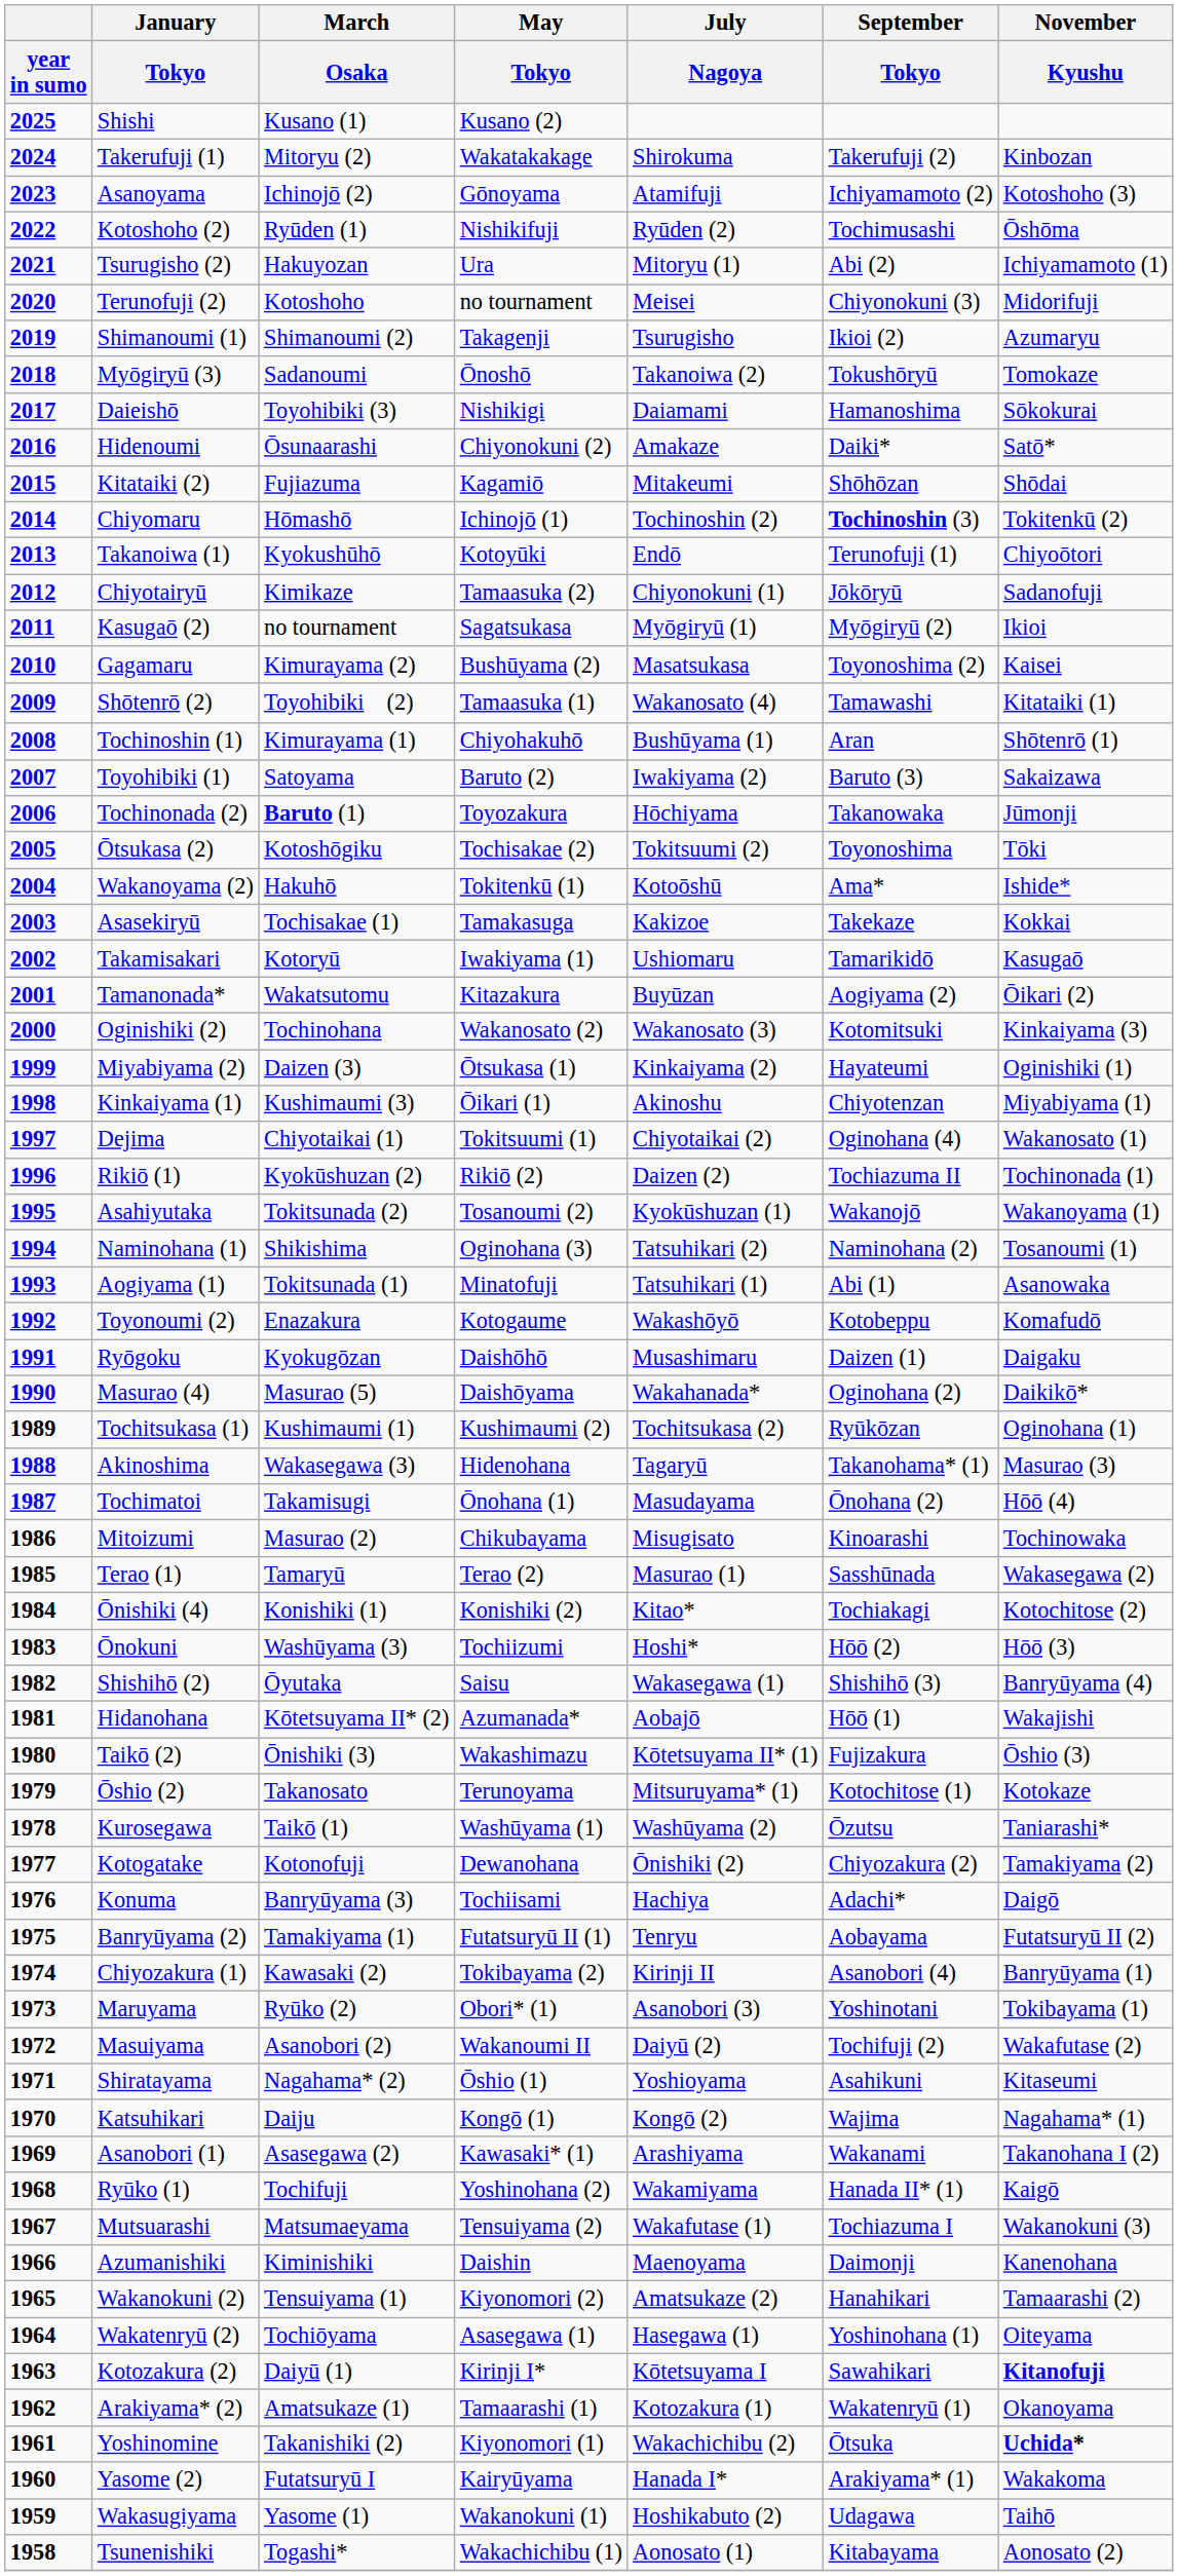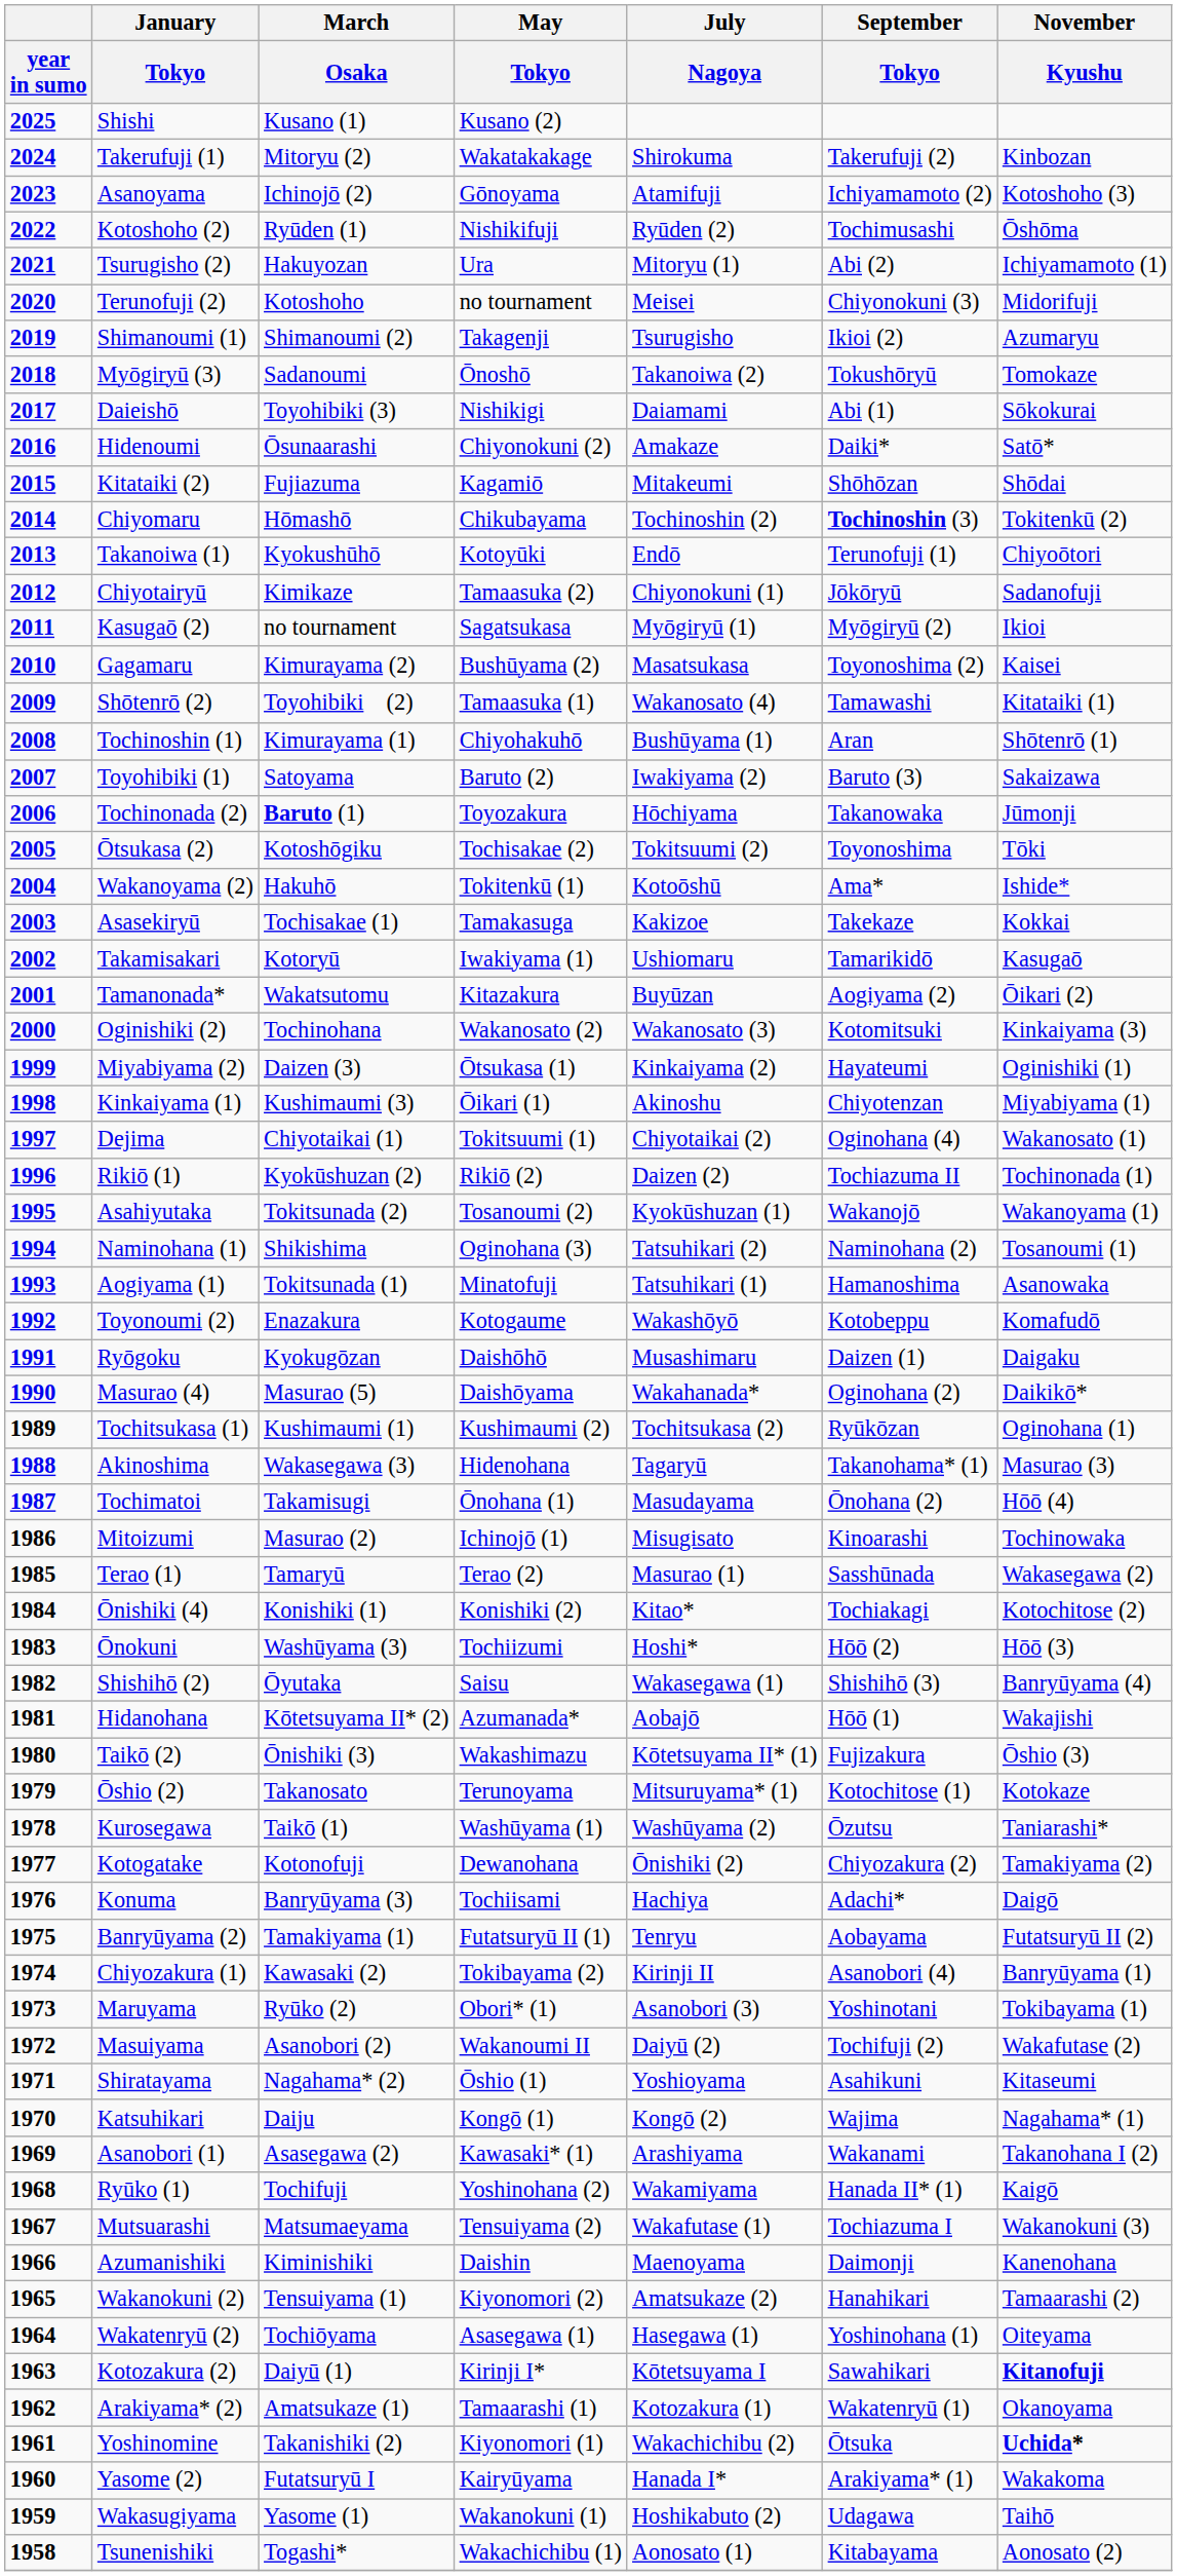Daieishō | September / Tokyo: Hamanoshima -> Abi (1)
Chiyomaru | May / Tokyo: Ichinojō (1) -> Chikubayama
Aogiyama (1) | September / Tokyo: Abi (1) -> Hamanoshima
Mitoizumi | May / Tokyo: Chikubayama -> Ichinojō (1)
